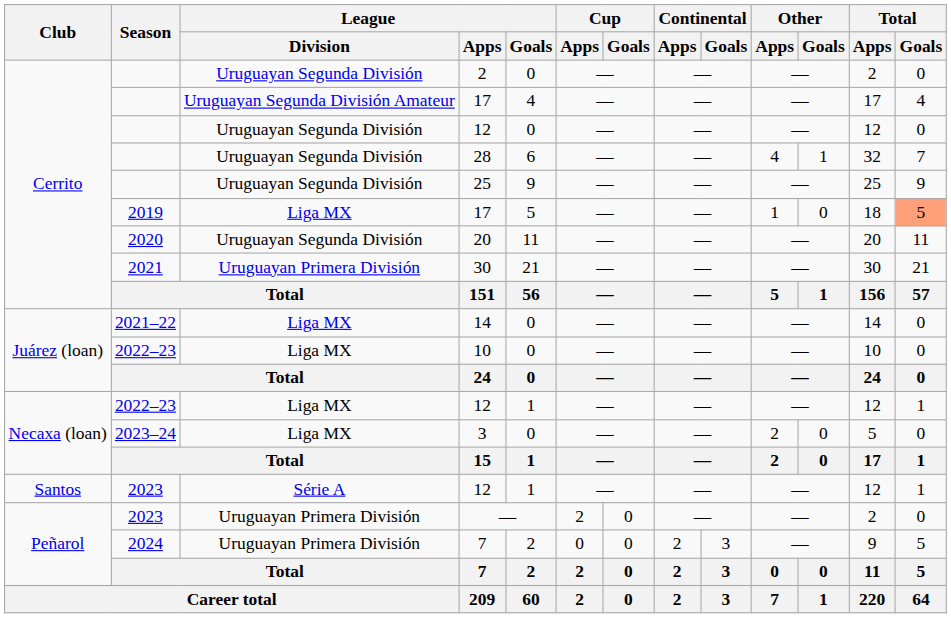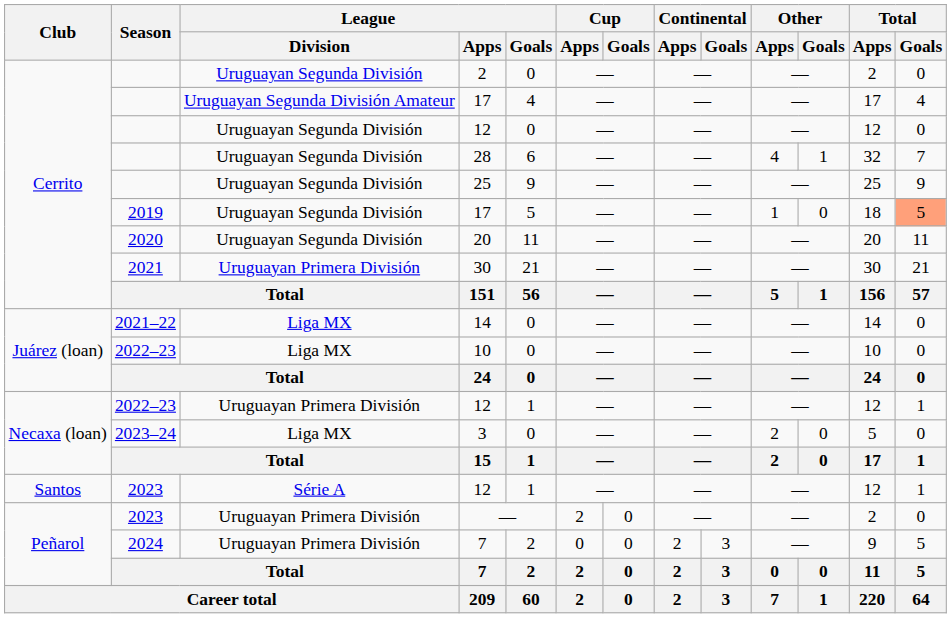2019 / 17 | League / Division: Liga MX -> Uruguayan Segunda División
2022–23 / 12 | League / Division: Liga MX -> Uruguayan Primera División
